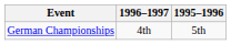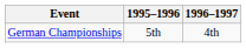columns swapped: 1995–1996 <-> 1996–1997
